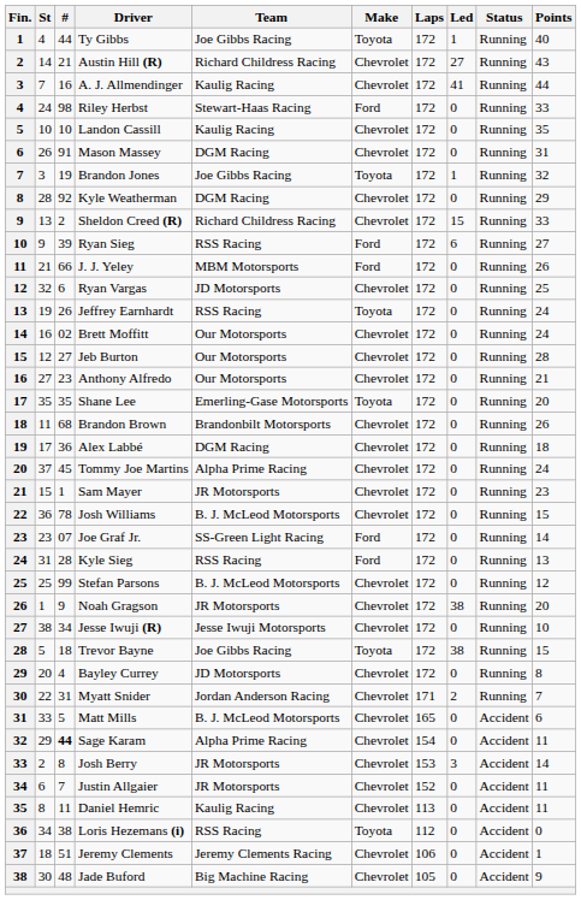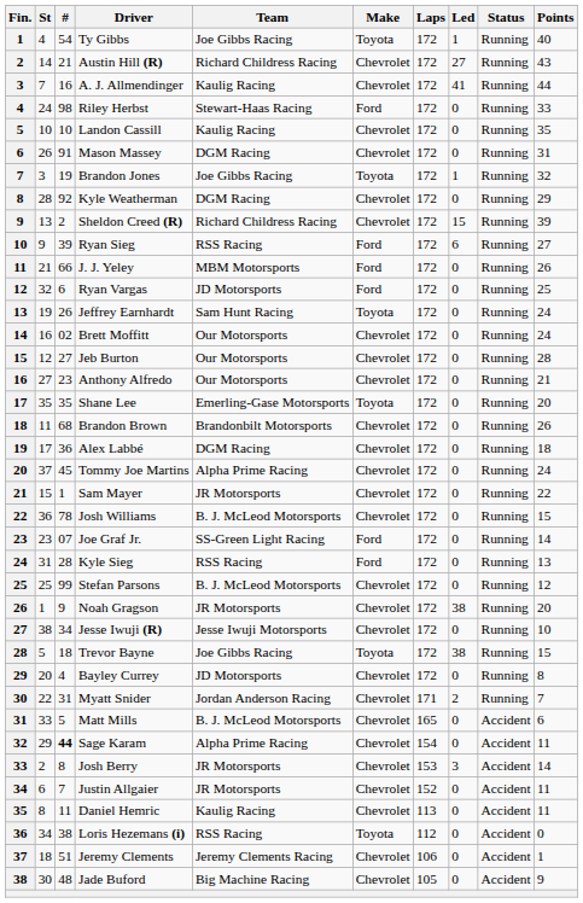Ty Gibbs | #: 44 -> 54
Sheldon Creed (R) | Points: 33 -> 39
Ryan Vargas | Make: Chevrolet -> Ford
Jeffrey Earnhardt | Team: RSS Racing -> Sam Hunt Racing
Sam Mayer | Points: 23 -> 22
